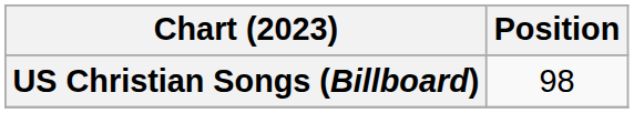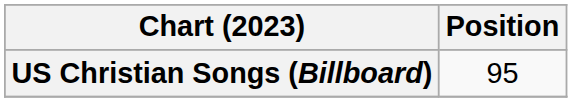US Christian Songs (Billboard) | Position: 98 -> 95
